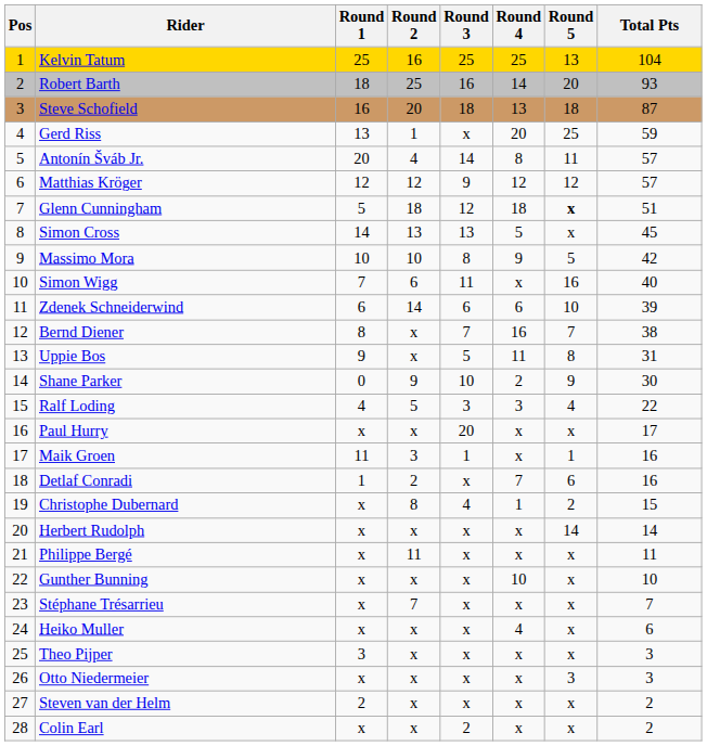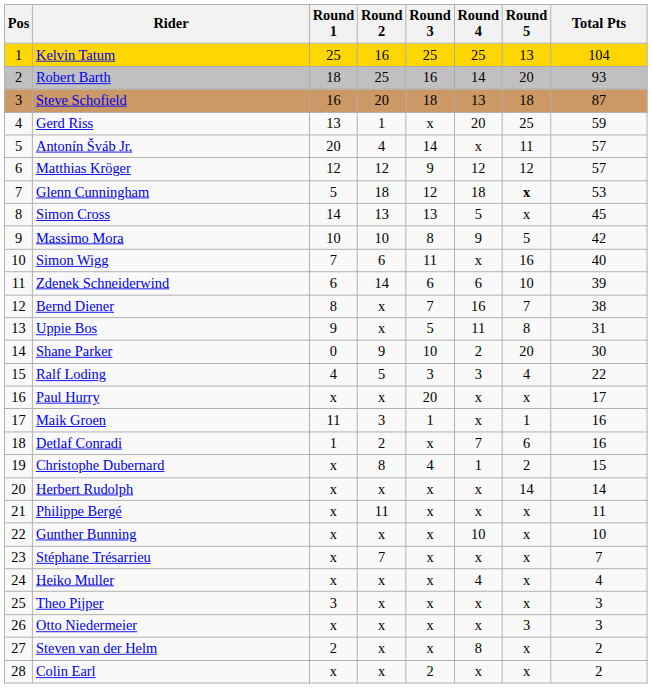Antonín Šváb Jr. | Round 4: 8 -> x
Glenn Cunningham | Total Pts: 51 -> 53
Shane Parker | Round 5: 9 -> 20
Heiko Muller | Total Pts: 6 -> 4
Steven van der Helm | Round 4: x -> 8
